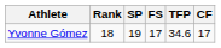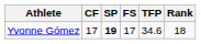columns swapped: CF <-> Rank
Yvonne Gómez | SP: normal -> bold
